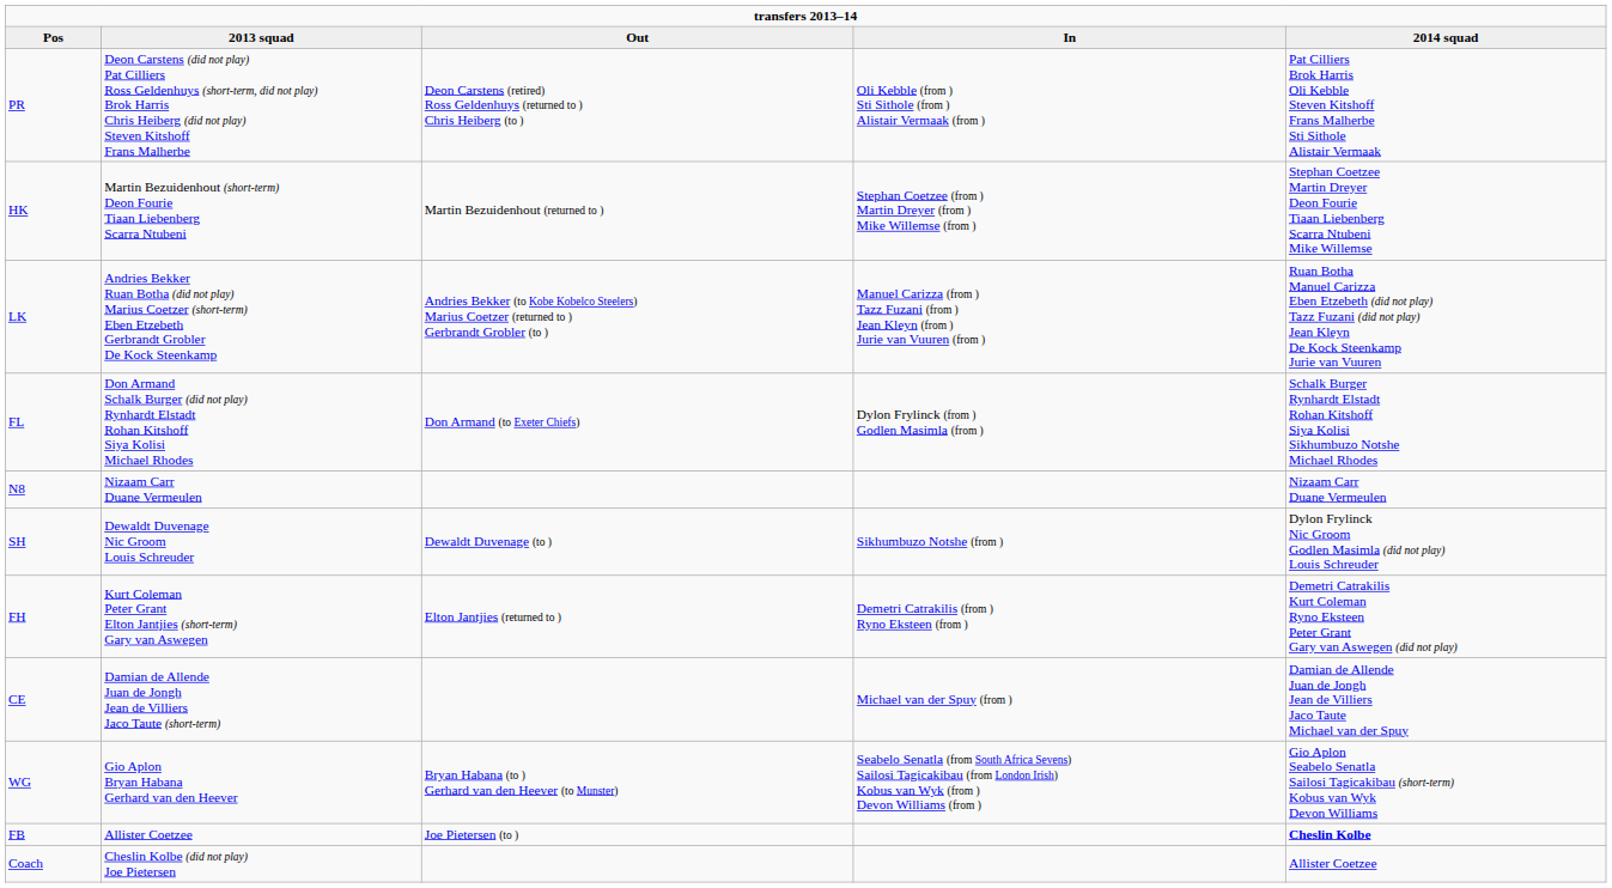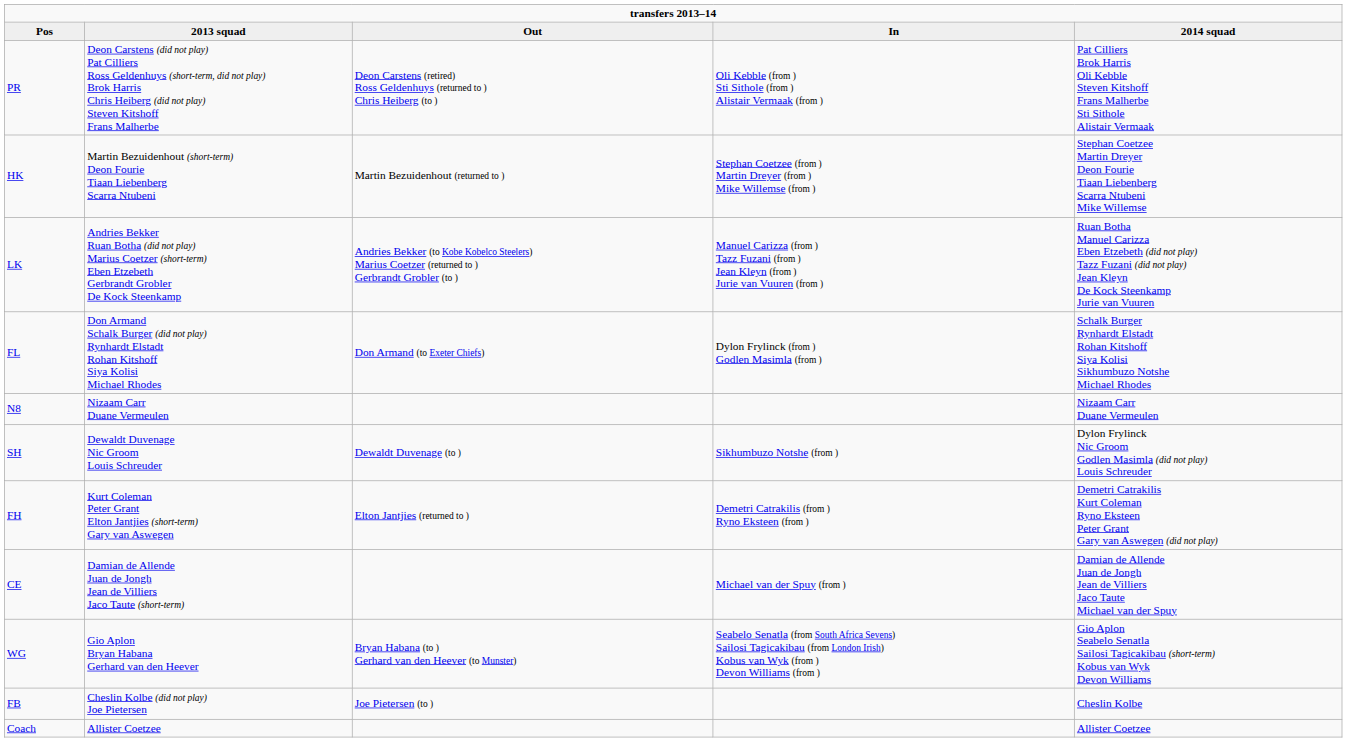FB | 2013 squad: Allister Coetzee -> Cheslin Kolbe (did not play) Joe Pietersen
FB | 2014 squad: bold -> normal
Coach | 2013 squad: Cheslin Kolbe (did not play) Joe Pietersen -> Allister Coetzee
